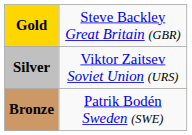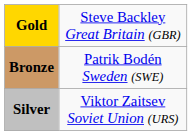rows swapped: Silver <-> Bronze
